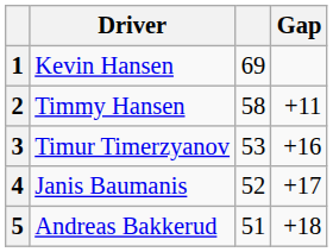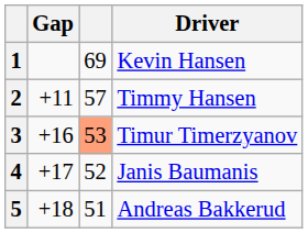columns swapped: Driver <-> Gap
2 | column 3: 58 -> 57
3 | column 3: no background -> lightsalmon background
